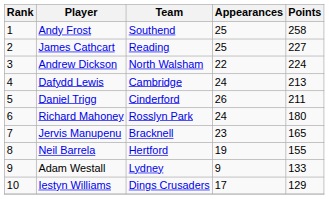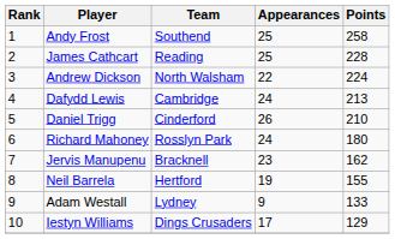James Cathcart | Points: 227 -> 228
Daniel Trigg | Points: 211 -> 210
Jervis Manupenu | Points: 165 -> 162
